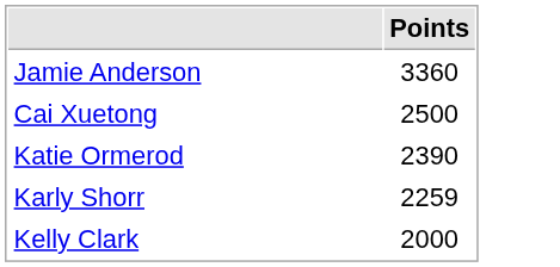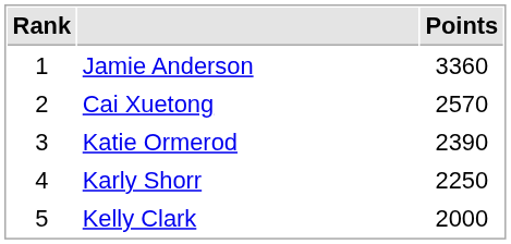+ column: Rank | 1 | 2 | 3 | 4 | 5
Cai Xuetong | Points: 2500 -> 2570
Karly Shorr | Points: 2259 -> 2250
